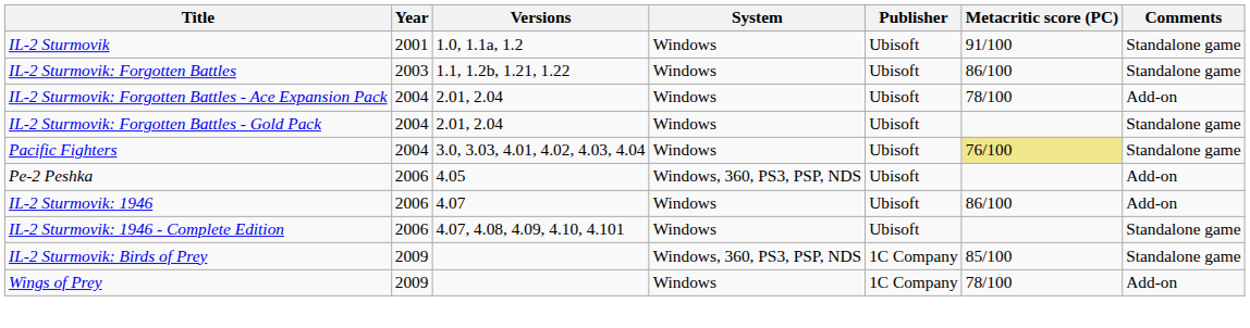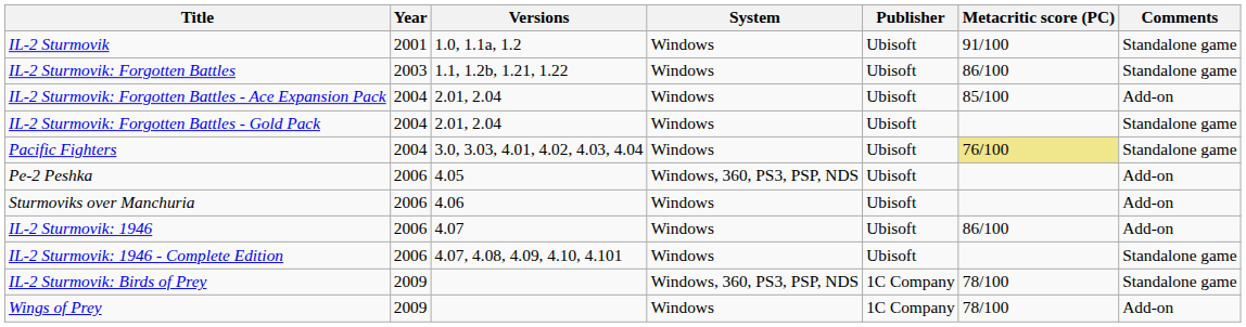IL-2 Sturmovik: Forgotten Battles - Ace Expansion Pack | Metacritic score (PC): 78/100 -> 85/100
+ row: Sturmoviks over Manchuria | 2006 | 4.06 | Windows | Ubisoft | Add-on
IL-2 Sturmovik: Birds of Prey | Metacritic score (PC): 85/100 -> 78/100
